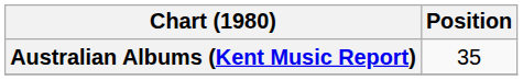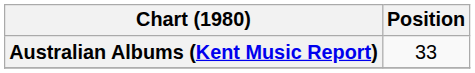Australian Albums (Kent Music Report) | Position: 35 -> 33
